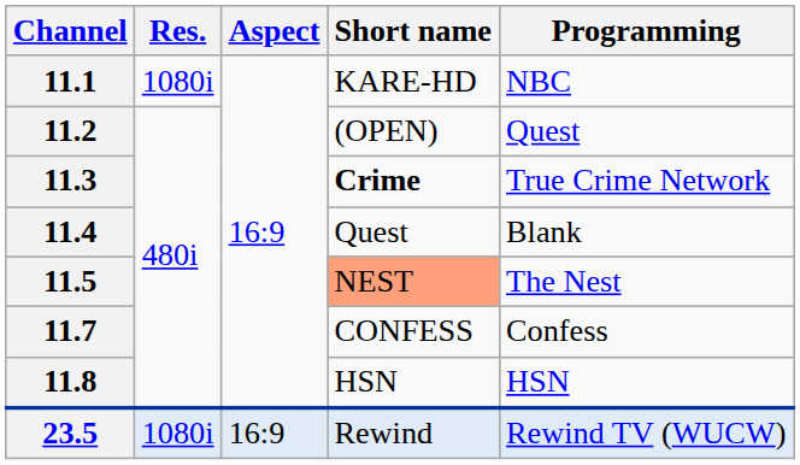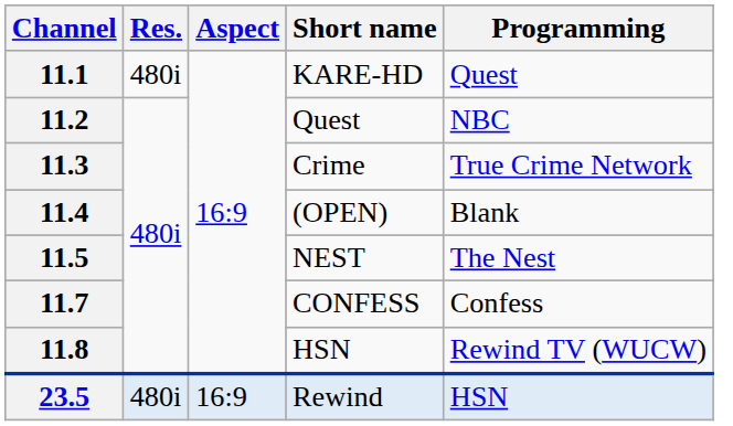11.1 | Res.: 1080i -> 480i
11.1 | Programming: NBC -> Quest
11.2 | Short name: (OPEN) -> Quest
11.2 | Programming: Quest -> NBC
11.3 | Short name: bold -> normal
11.4 | Short name: Quest -> (OPEN)
11.5 | Short name: lightsalmon background -> no background
11.8 | Programming: HSN -> Rewind TV (WUCW)
23.5 | Res.: 1080i -> 480i
23.5 | Programming: Rewind TV (WUCW) -> HSN
